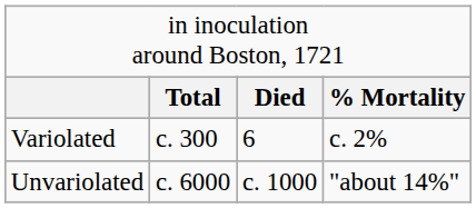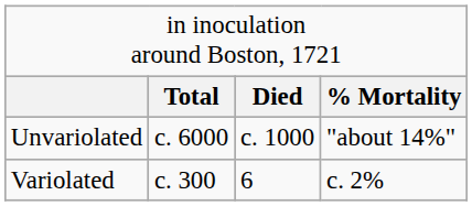rows swapped: Variolated <-> Unvariolated
